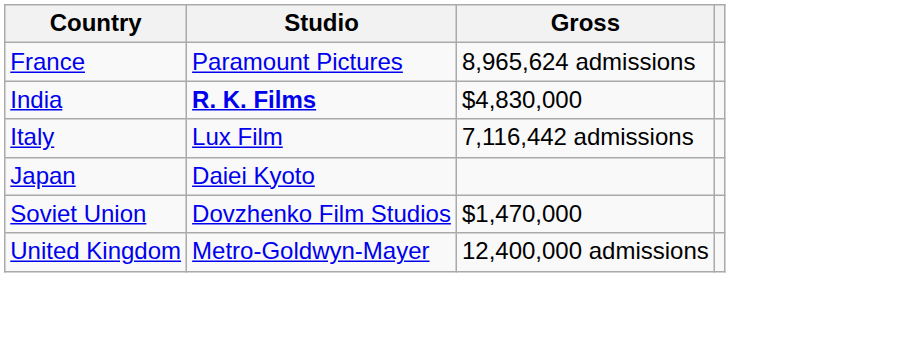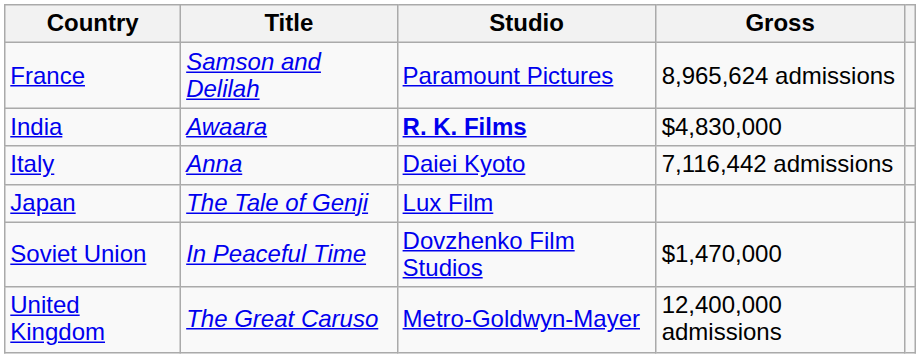+ column: Title | Samson and Delilah | Awaara | Anna | The Tale of Genji | In Peaceful Time | The Great Caruso
Italy | Studio: Lux Film -> Daiei Kyoto
Japan | Studio: Daiei Kyoto -> Lux Film
